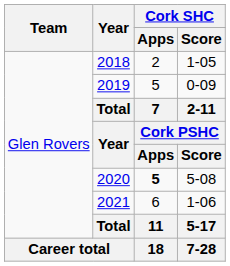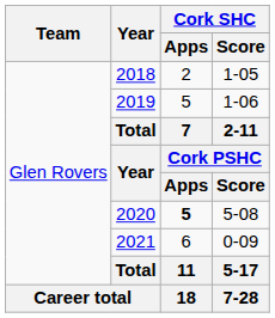2019 | Cork SHC / Score: 0-09 -> 1-06
2021 | Cork SHC / Score: 1-06 -> 0-09
